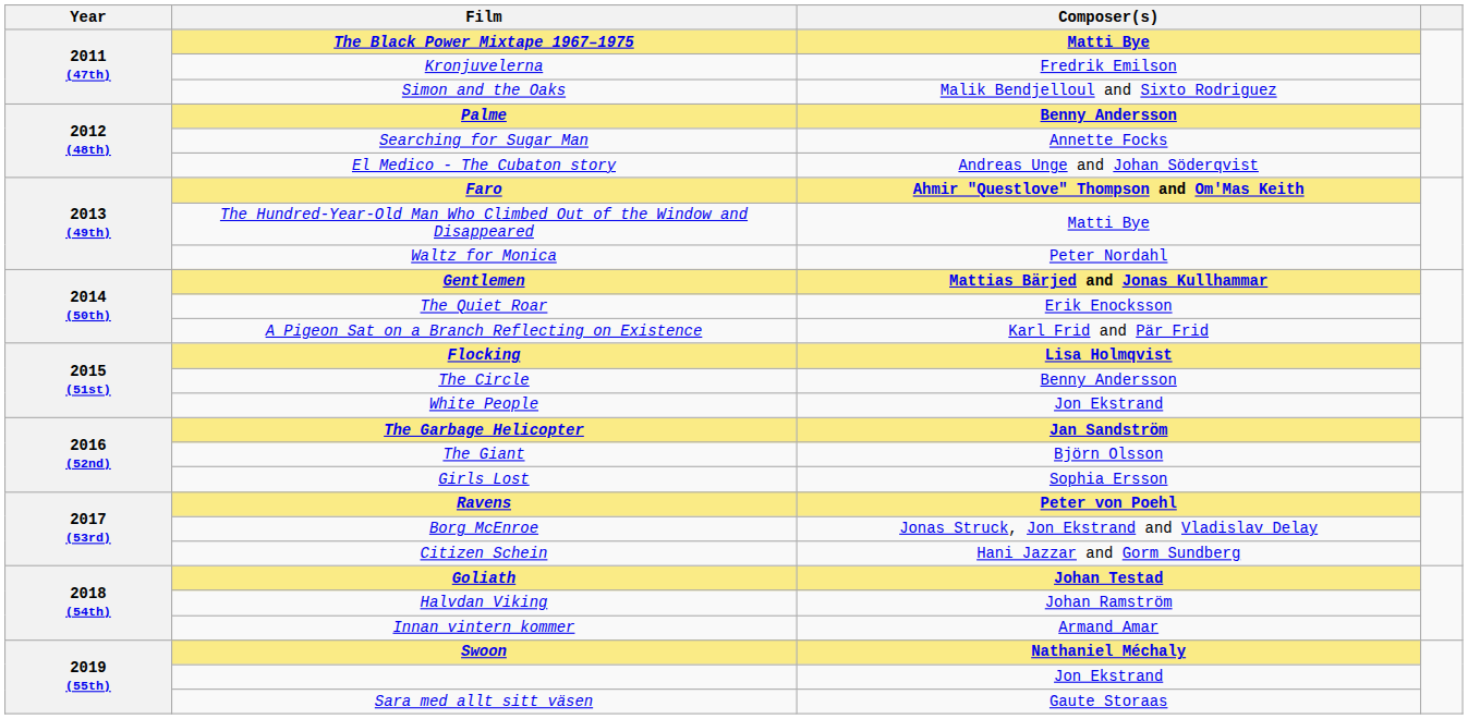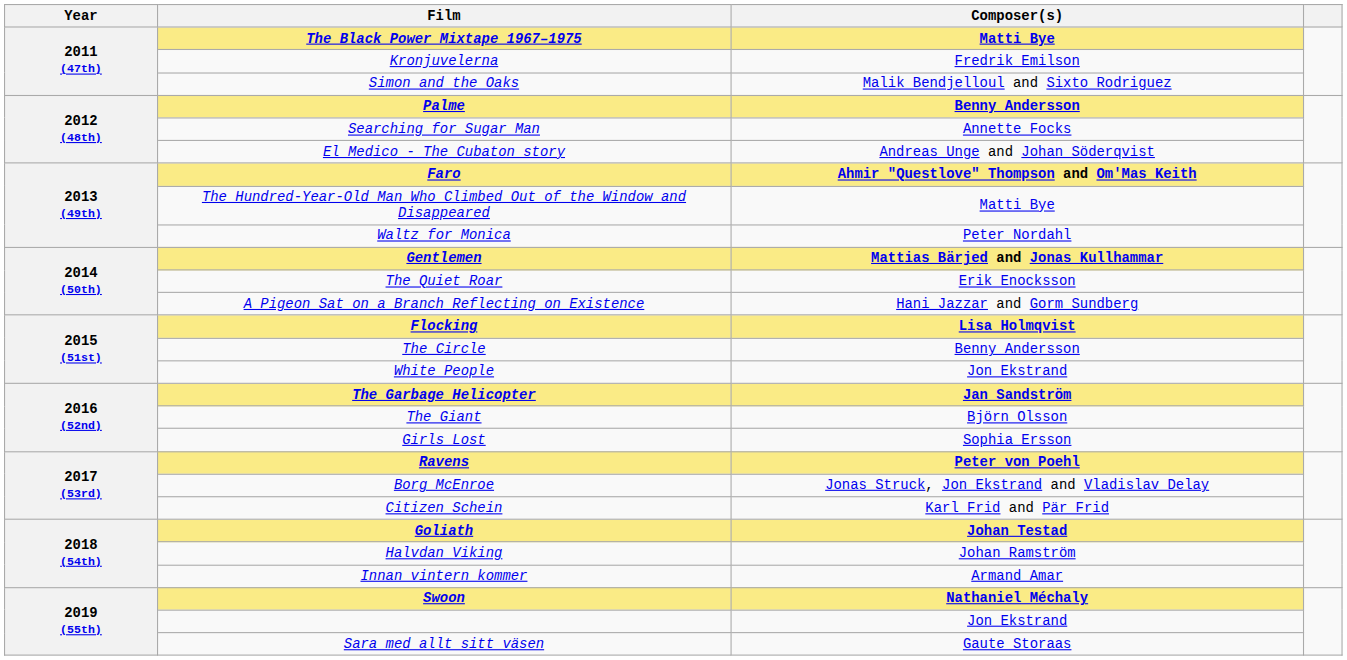A Pigeon Sat on a Branch Reflecting on Existence | Composer(s): Karl Frid and Pär Frid -> Hani Jazzar and Gorm Sundberg
Citizen Schein | Composer(s): Hani Jazzar and Gorm Sundberg -> Karl Frid and Pär Frid
